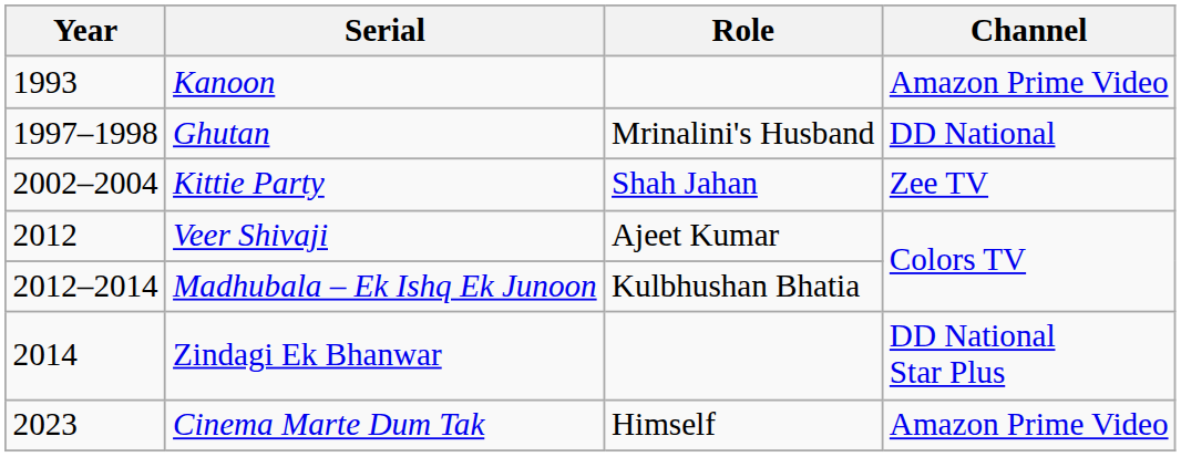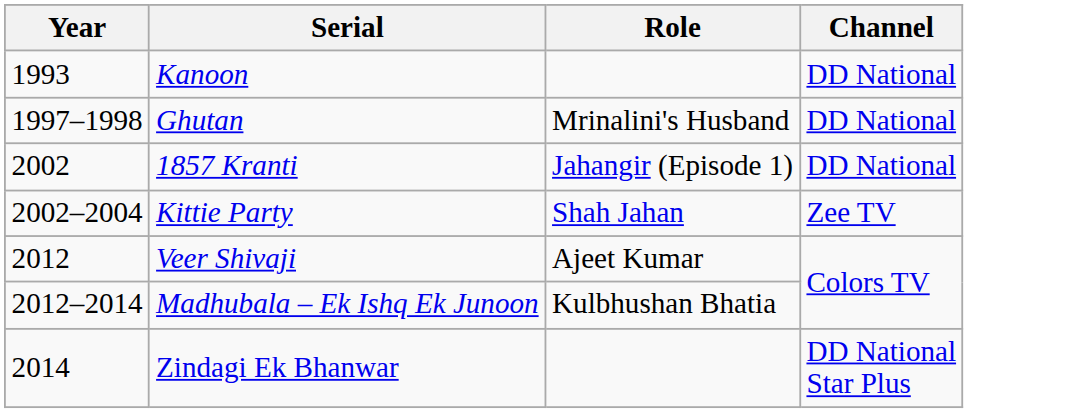Kanoon | Channel: Amazon Prime Video -> DD National
+ row: 2002 | 1857 Kranti | Jahangir (Episode 1) | DD National
- row: 2023 | Cinema Marte Dum Tak | Himself | Amazon Prime Video
